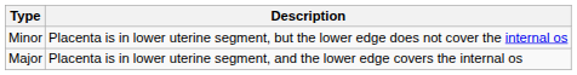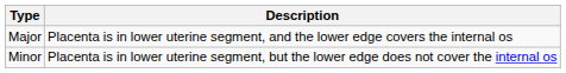rows swapped: Minor <-> Major
